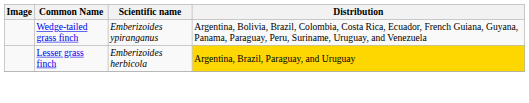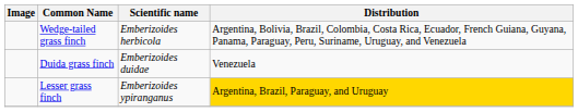Wedge-tailed grass finch | Scientific name: Emberizoides ypiranganus -> Emberizoides herbicola
+ row: Duida grass finch | Emberizoides duidae | Venezuela
Lesser grass finch | Scientific name: Emberizoides herbicola -> Emberizoides ypiranganus
